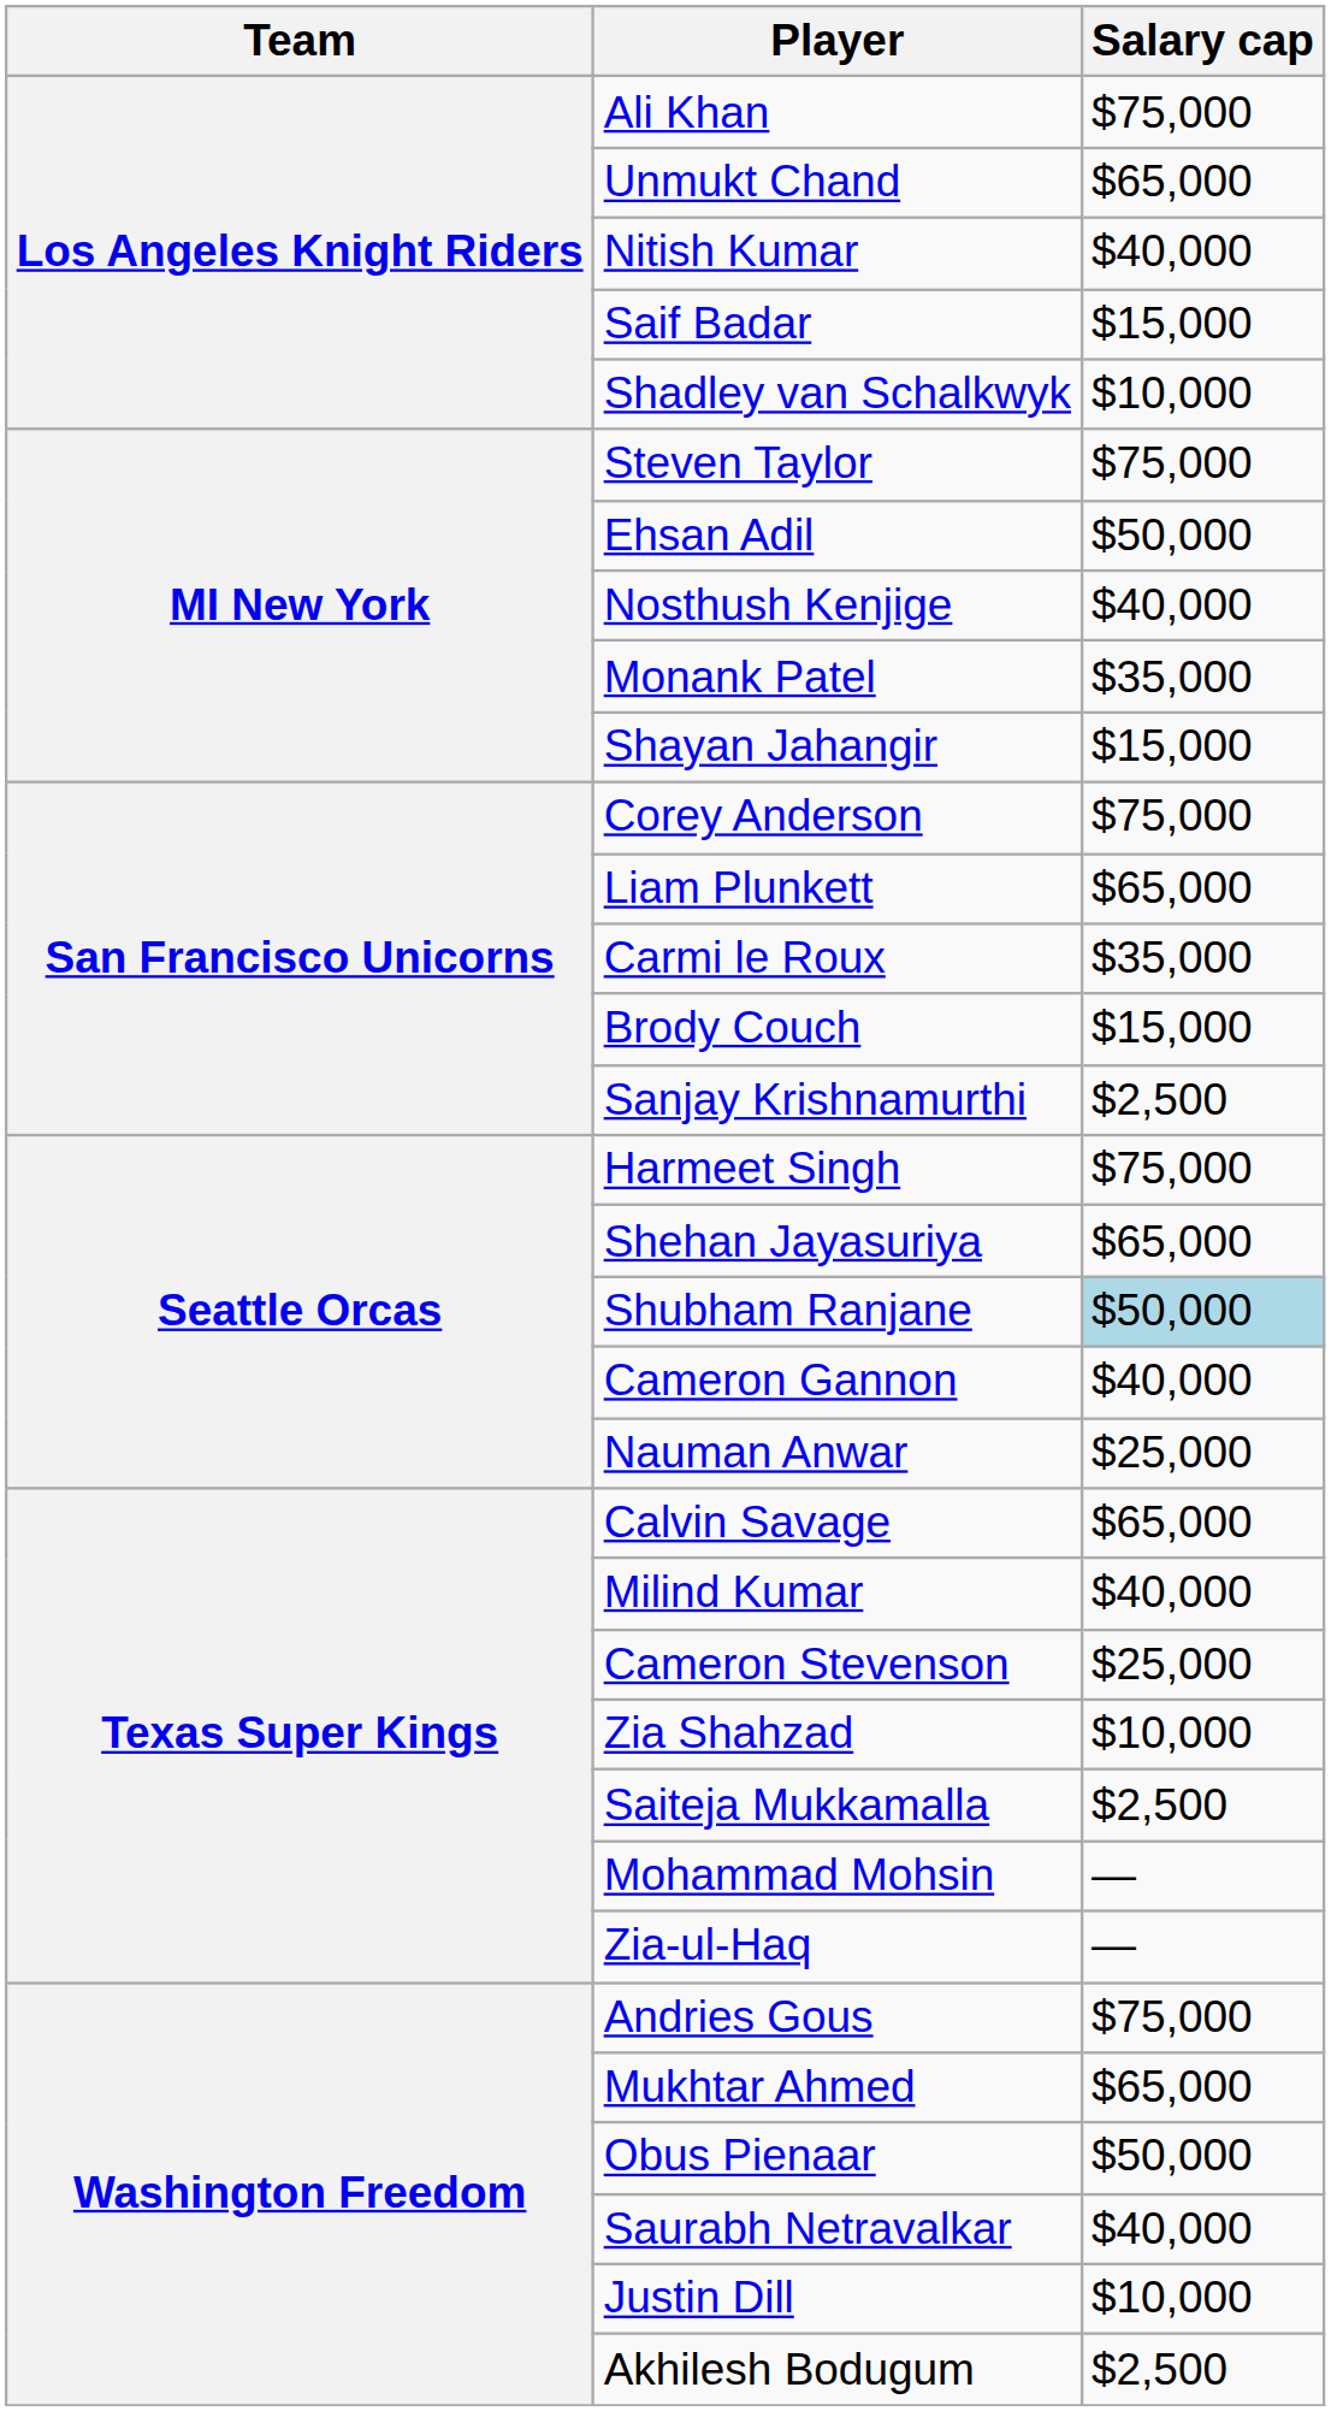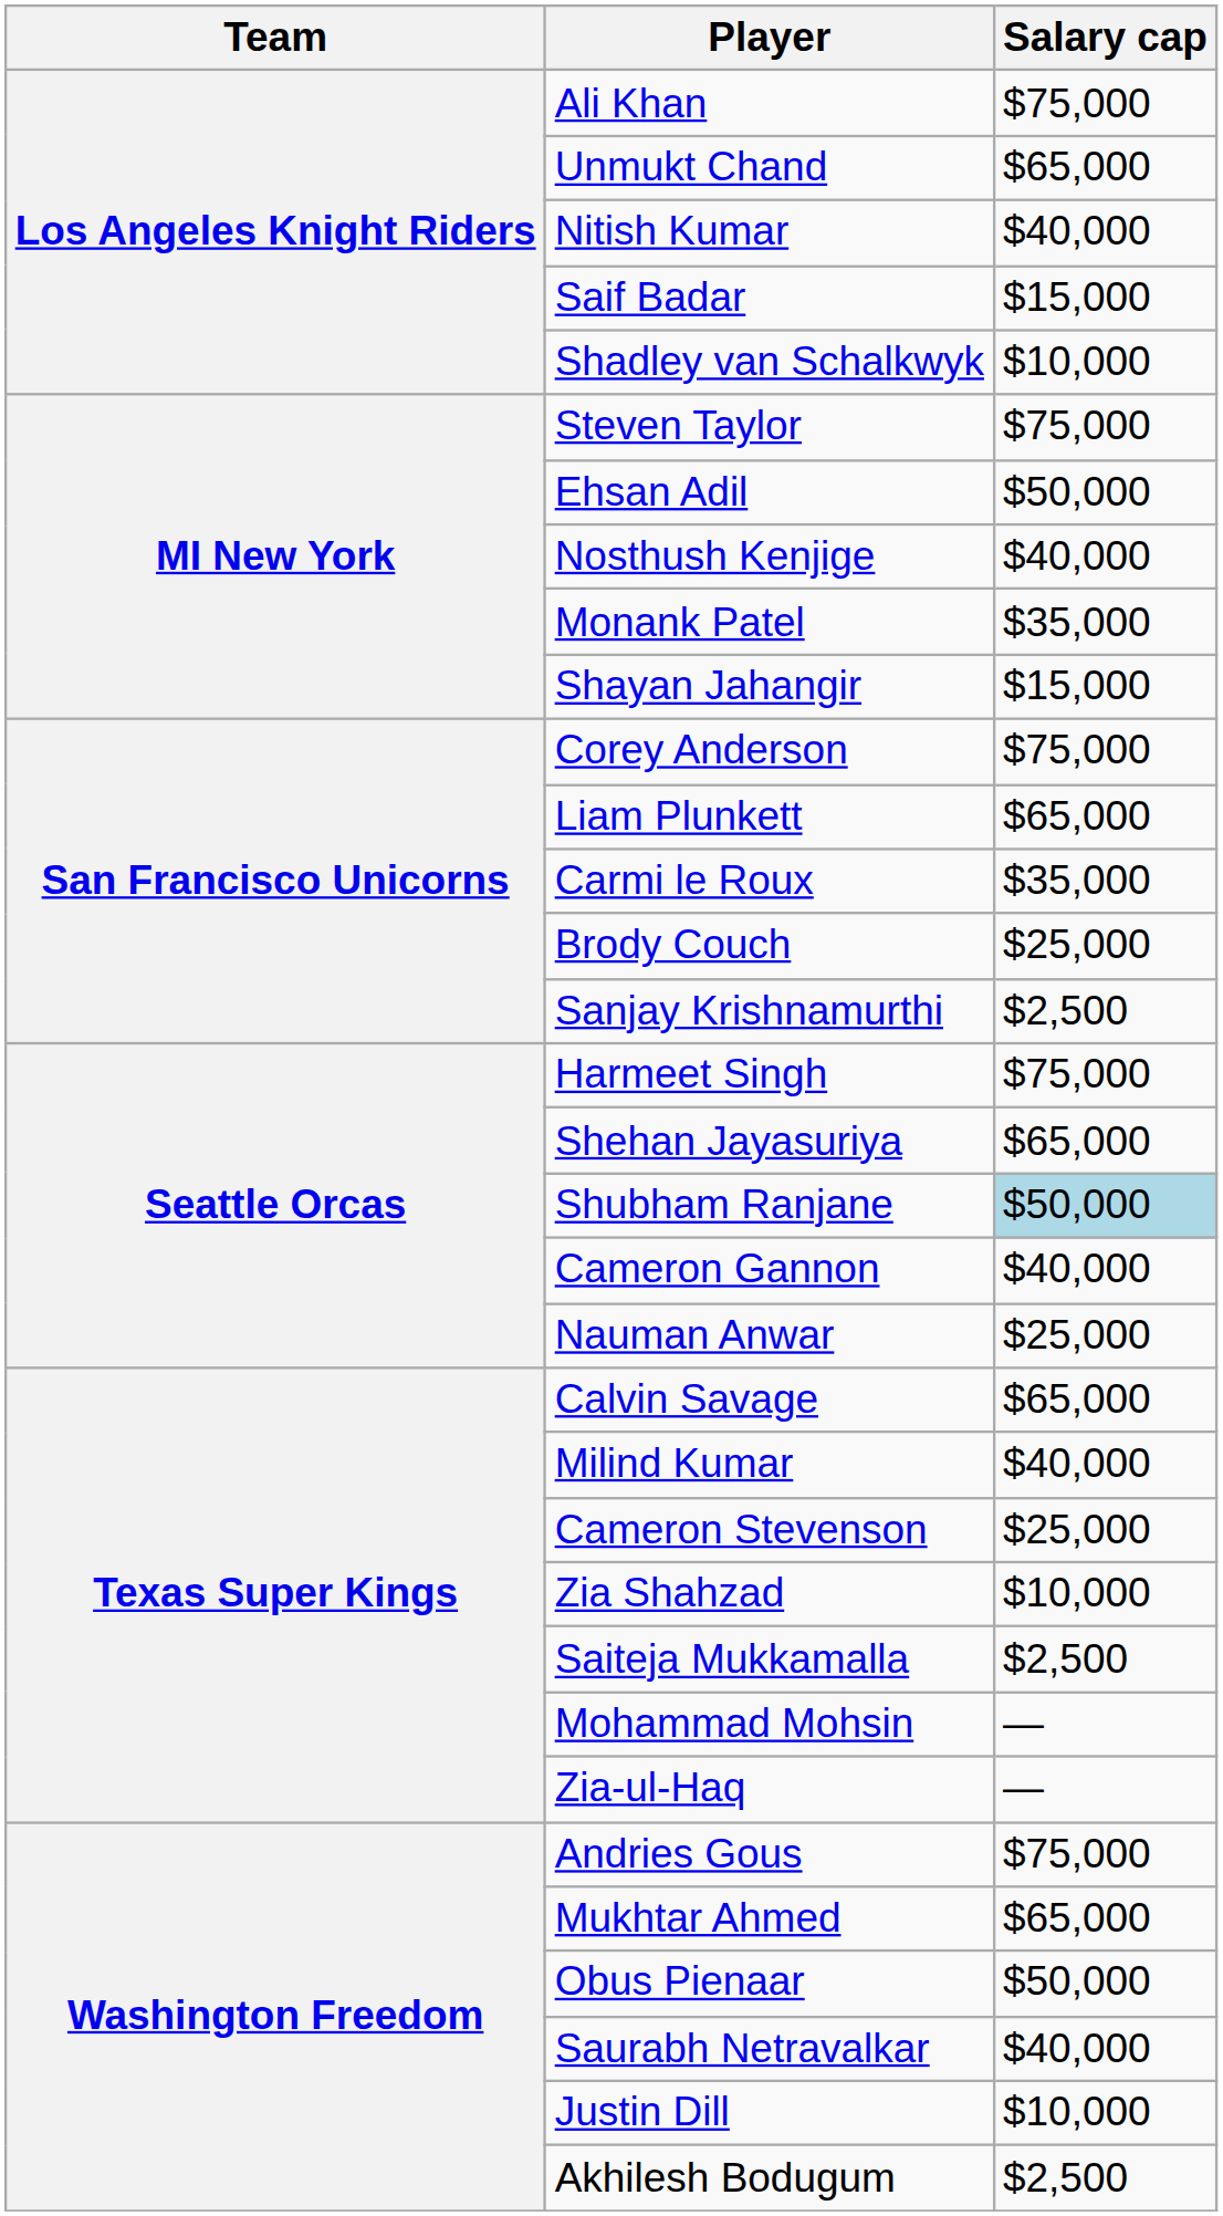Brody Couch | Salary cap: $15,000 -> $25,000
